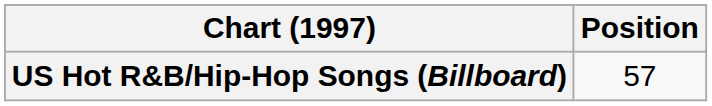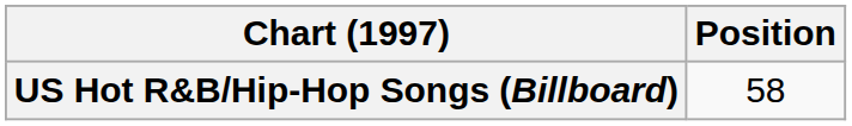US Hot R&B/Hip-Hop Songs (Billboard) | Position: 57 -> 58
